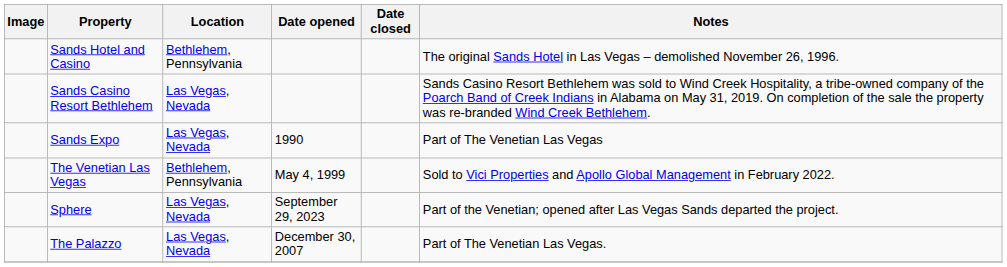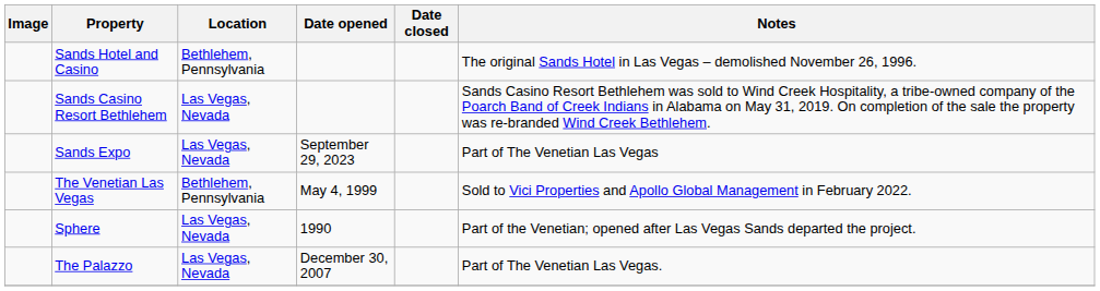Sands Expo | Date opened: 1990 -> September 29, 2023
Sphere | Date opened: September 29, 2023 -> 1990
